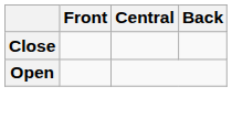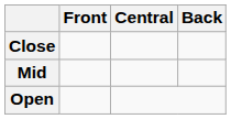+ row: Mid
